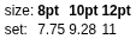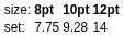set: | column 4: 11 -> 14
